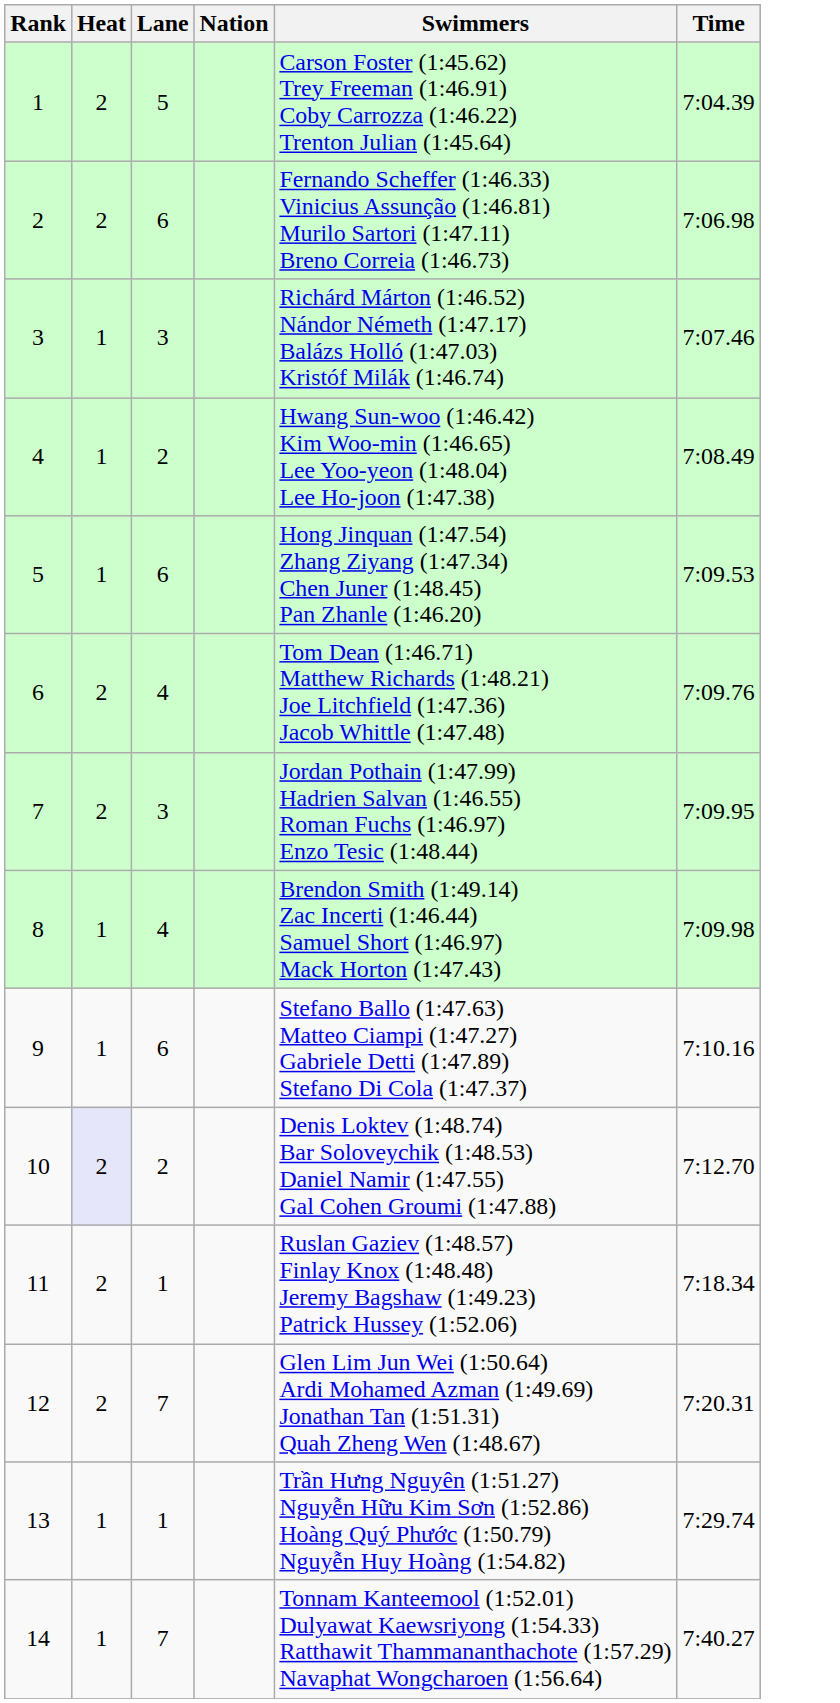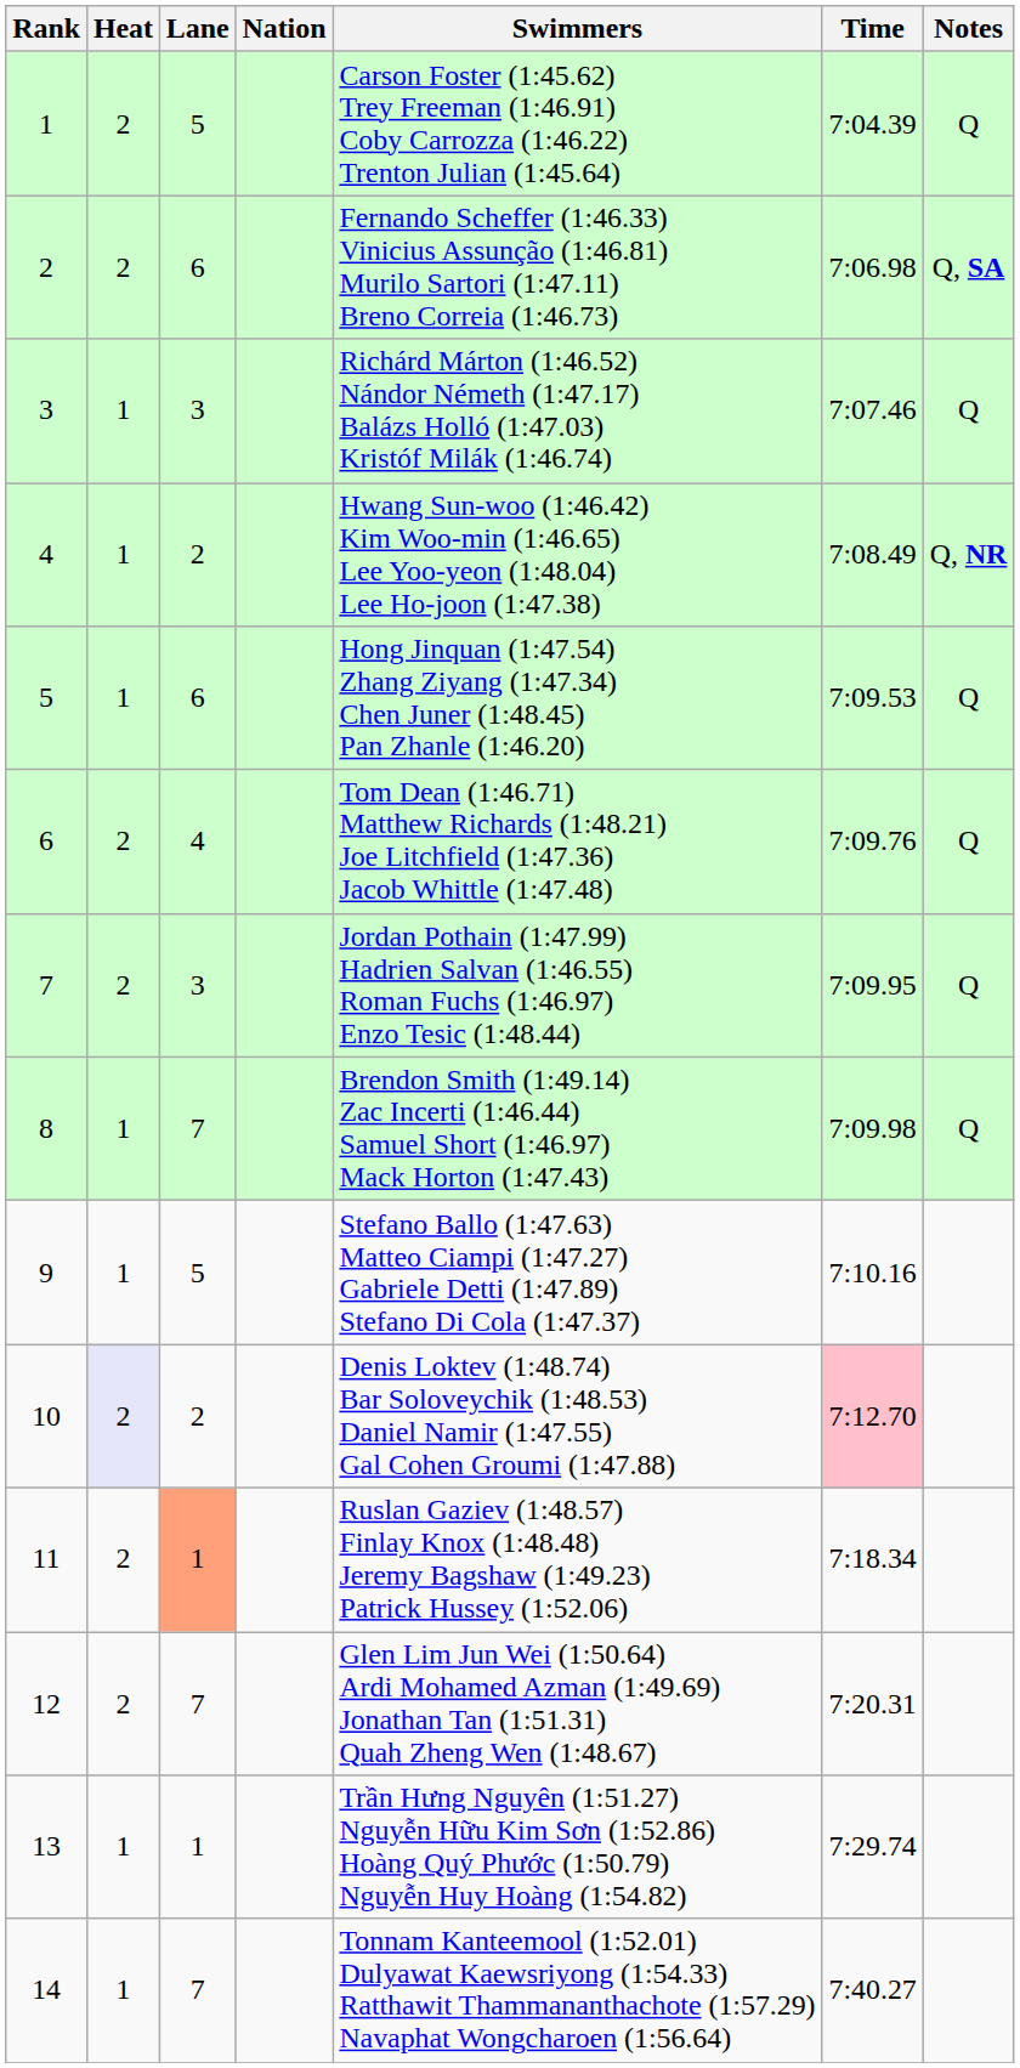+ column: Notes | Q | Q, SA | Q | Q, NR | Q | Q | Q | Q
8 | Lane: 4 -> 7
9 | Lane: 6 -> 5
10 | Time: no background -> pink background
11 | Lane: no background -> lightsalmon background
